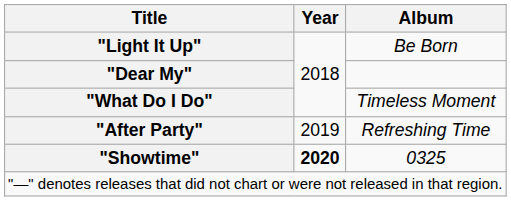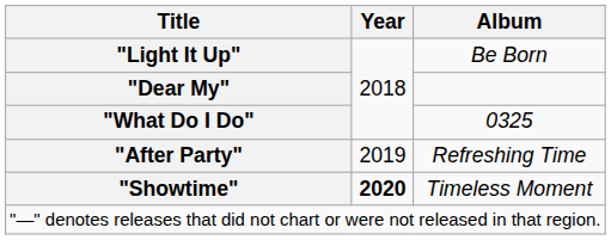"What Do I Do" | Album: Timeless Moment -> 0325
"Showtime" | Album: 0325 -> Timeless Moment
